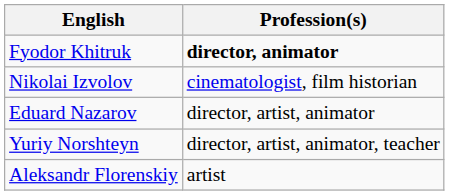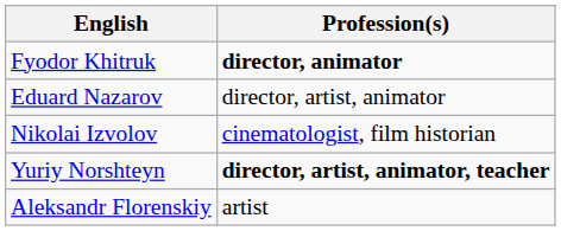rows swapped: Nikolai Izvolov <-> Eduard Nazarov
Yuriy Norshteyn | Profession(s): normal -> bold
